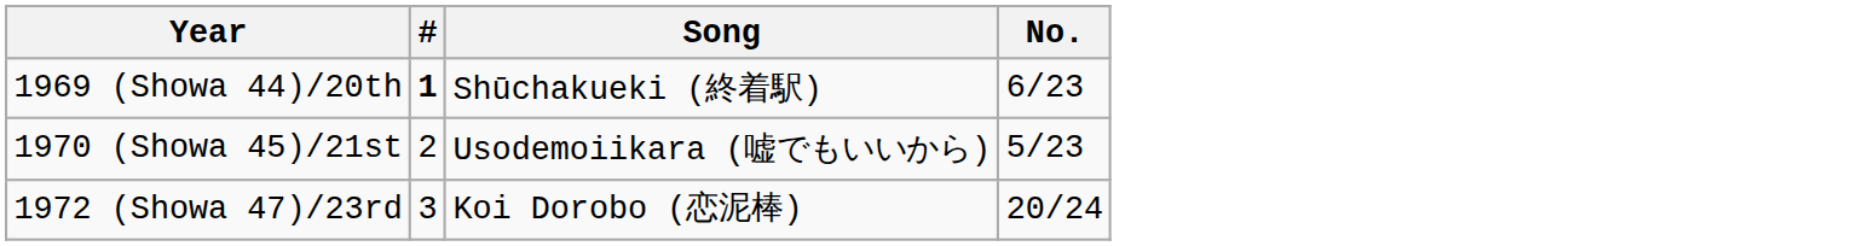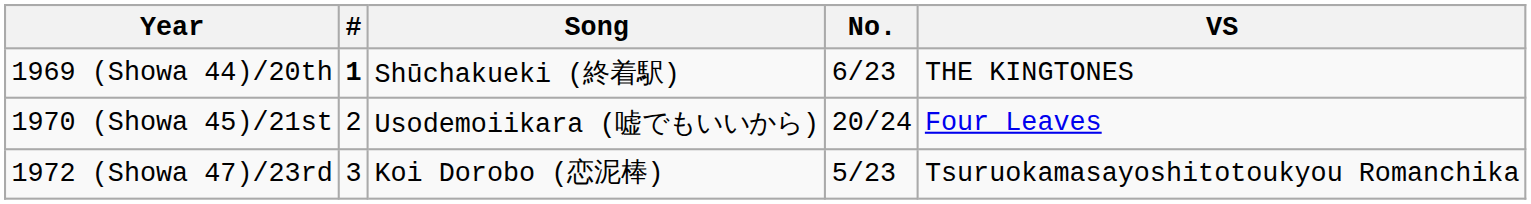+ column: VS | THE KINGTONES | Four Leaves | Tsuruokamasayoshitotoukyou Romanchika
1970 (Showa 45)/21st | No.: 5/23 -> 20/24
1972 (Showa 47)/23rd | No.: 20/24 -> 5/23
